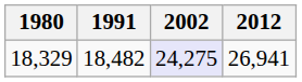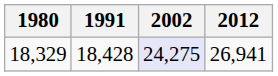18,329 | 1991: 18,482 -> 18,428
